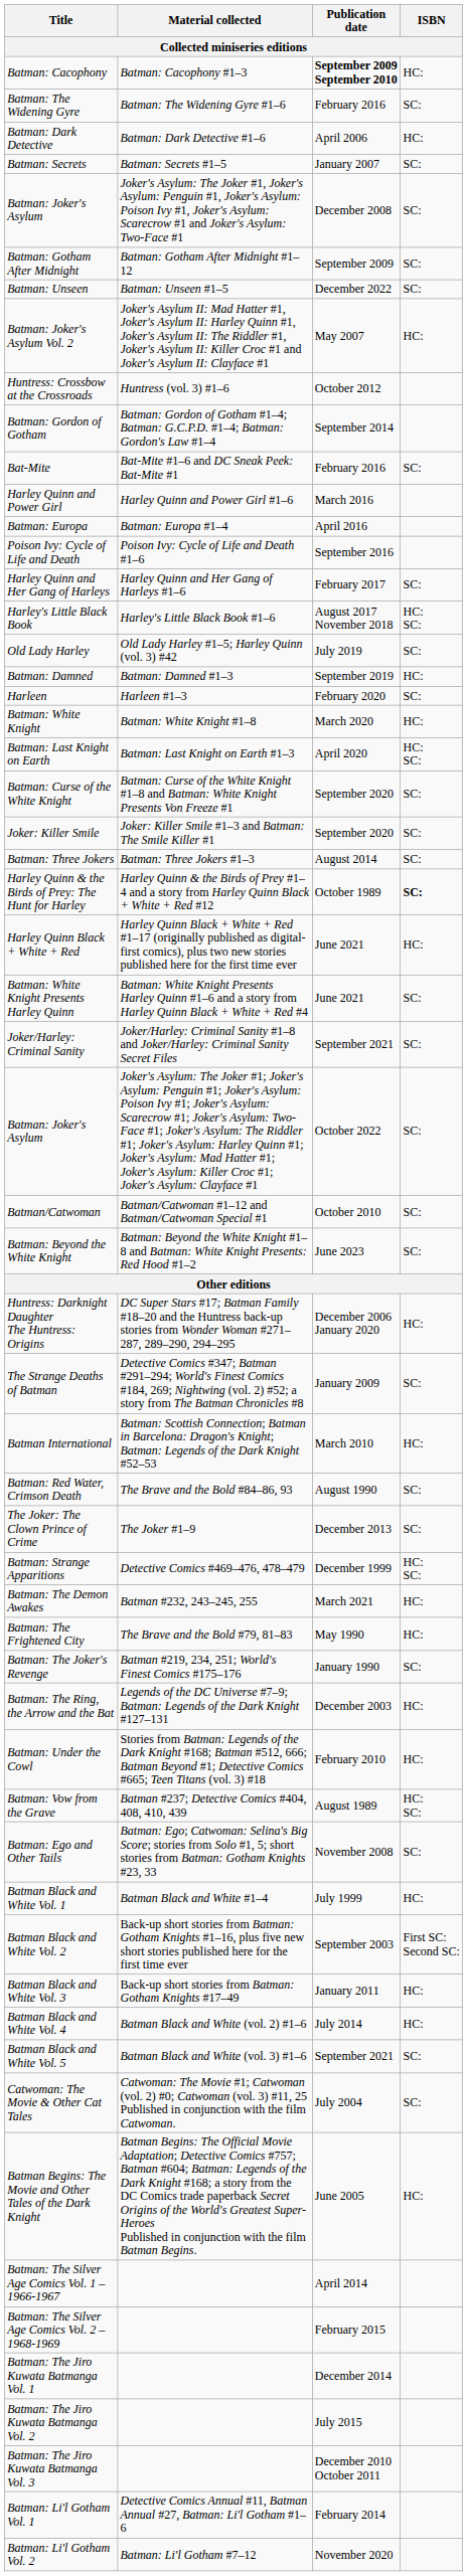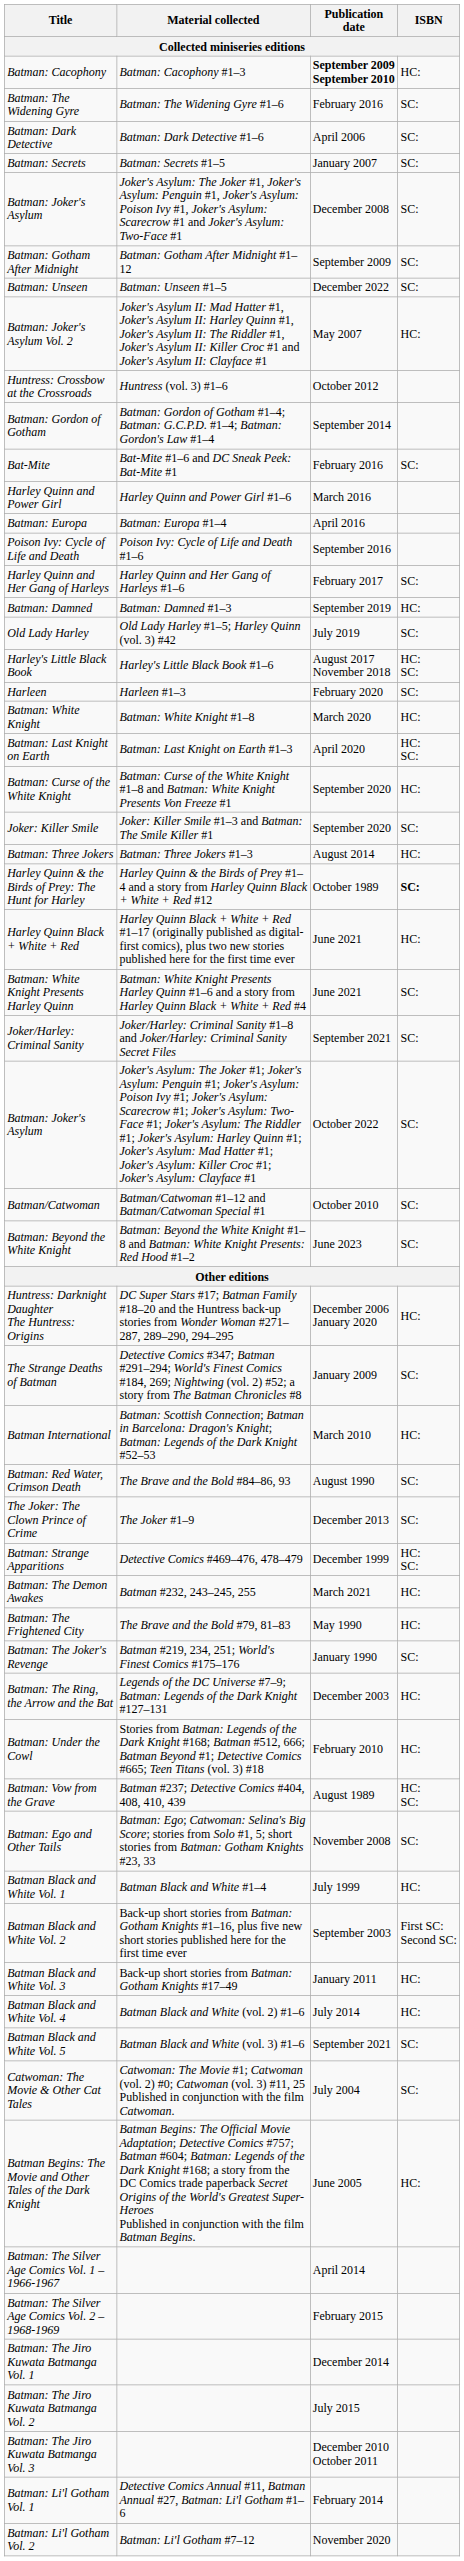Batman: Dark Detective | ISBN: HC: -> SC:
rows swapped: Harley's Little Black Book <-> Batman: Damned
Batman: Curse of the White Knight | ISBN: SC: -> HC:
Batman: Three Jokers | ISBN: SC: -> HC:
